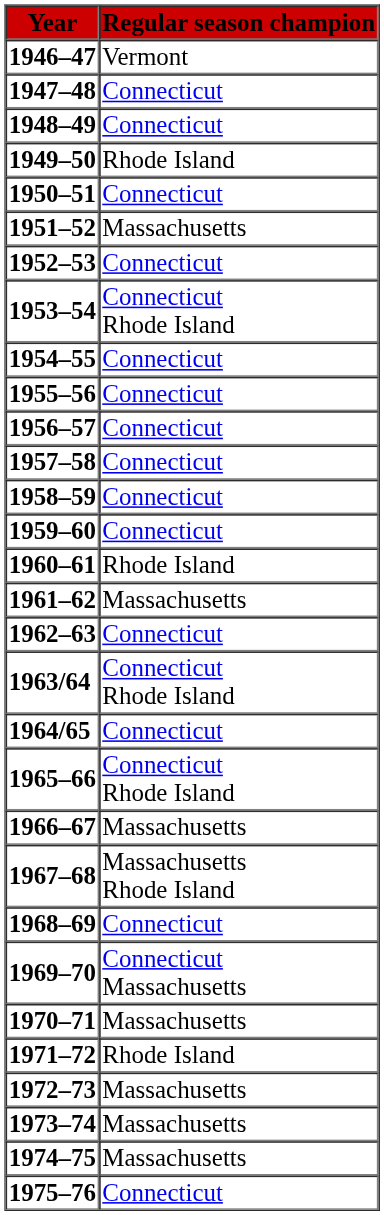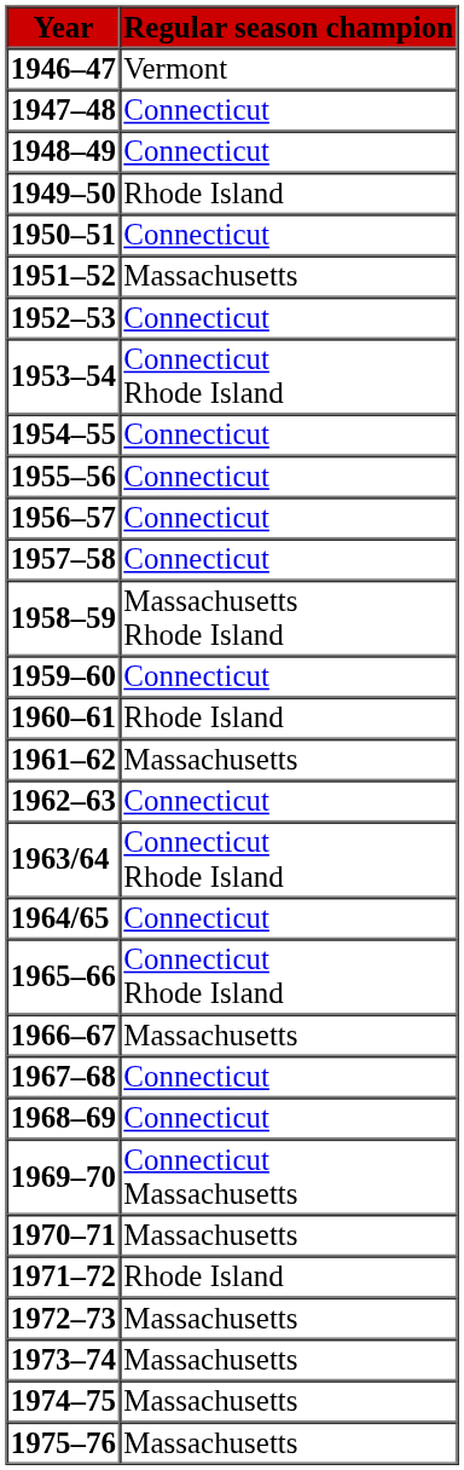1958–59 | Regular season champion: Connecticut -> Massachusetts Rhode Island
1967–68 | Regular season champion: Massachusetts Rhode Island -> Connecticut
1975–76 | Regular season champion: Connecticut -> Massachusetts
